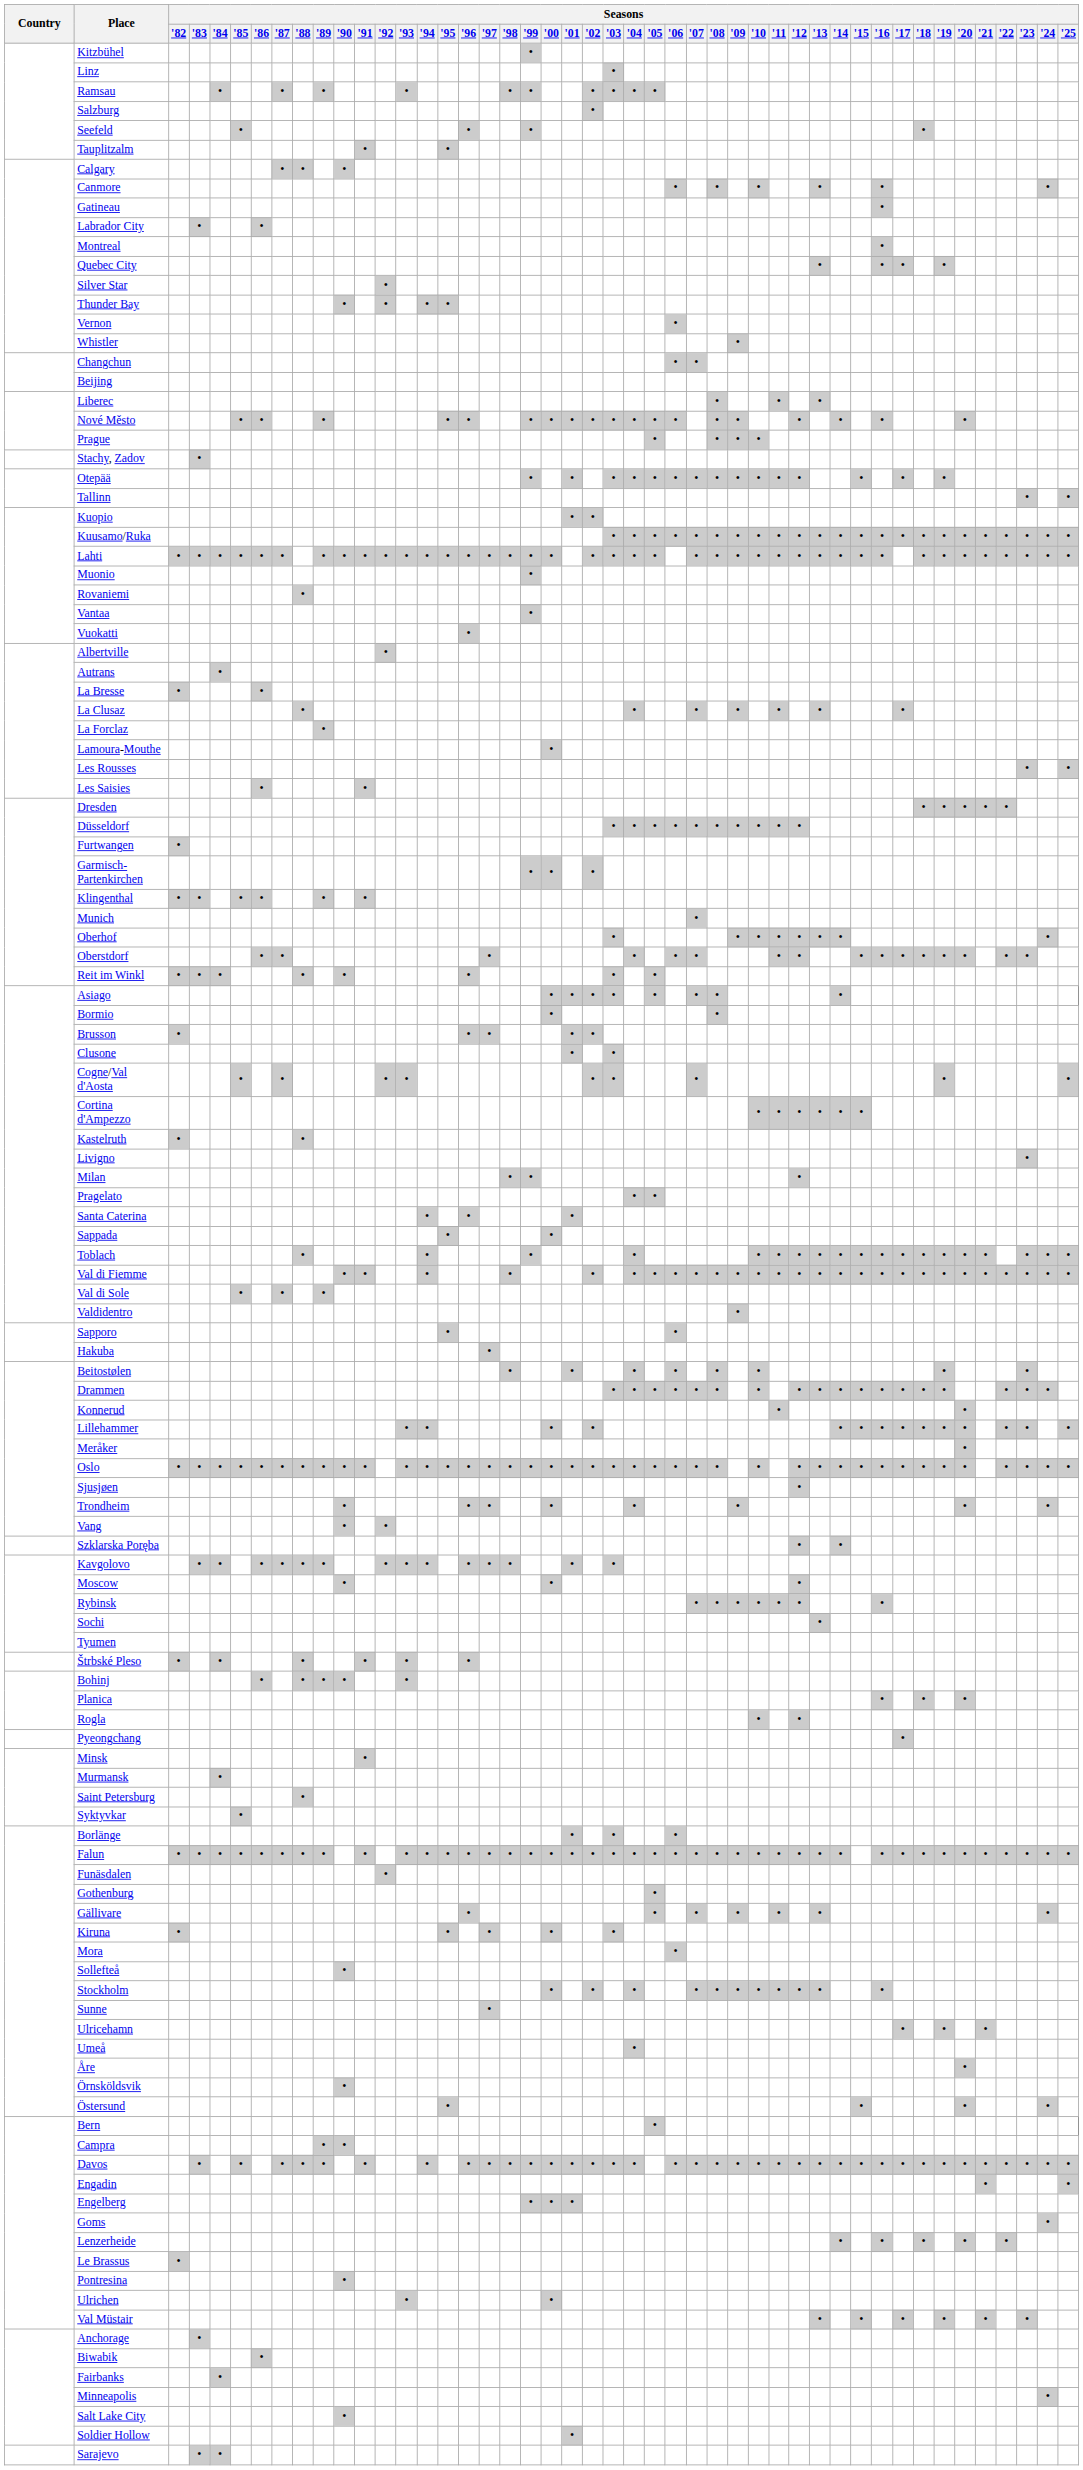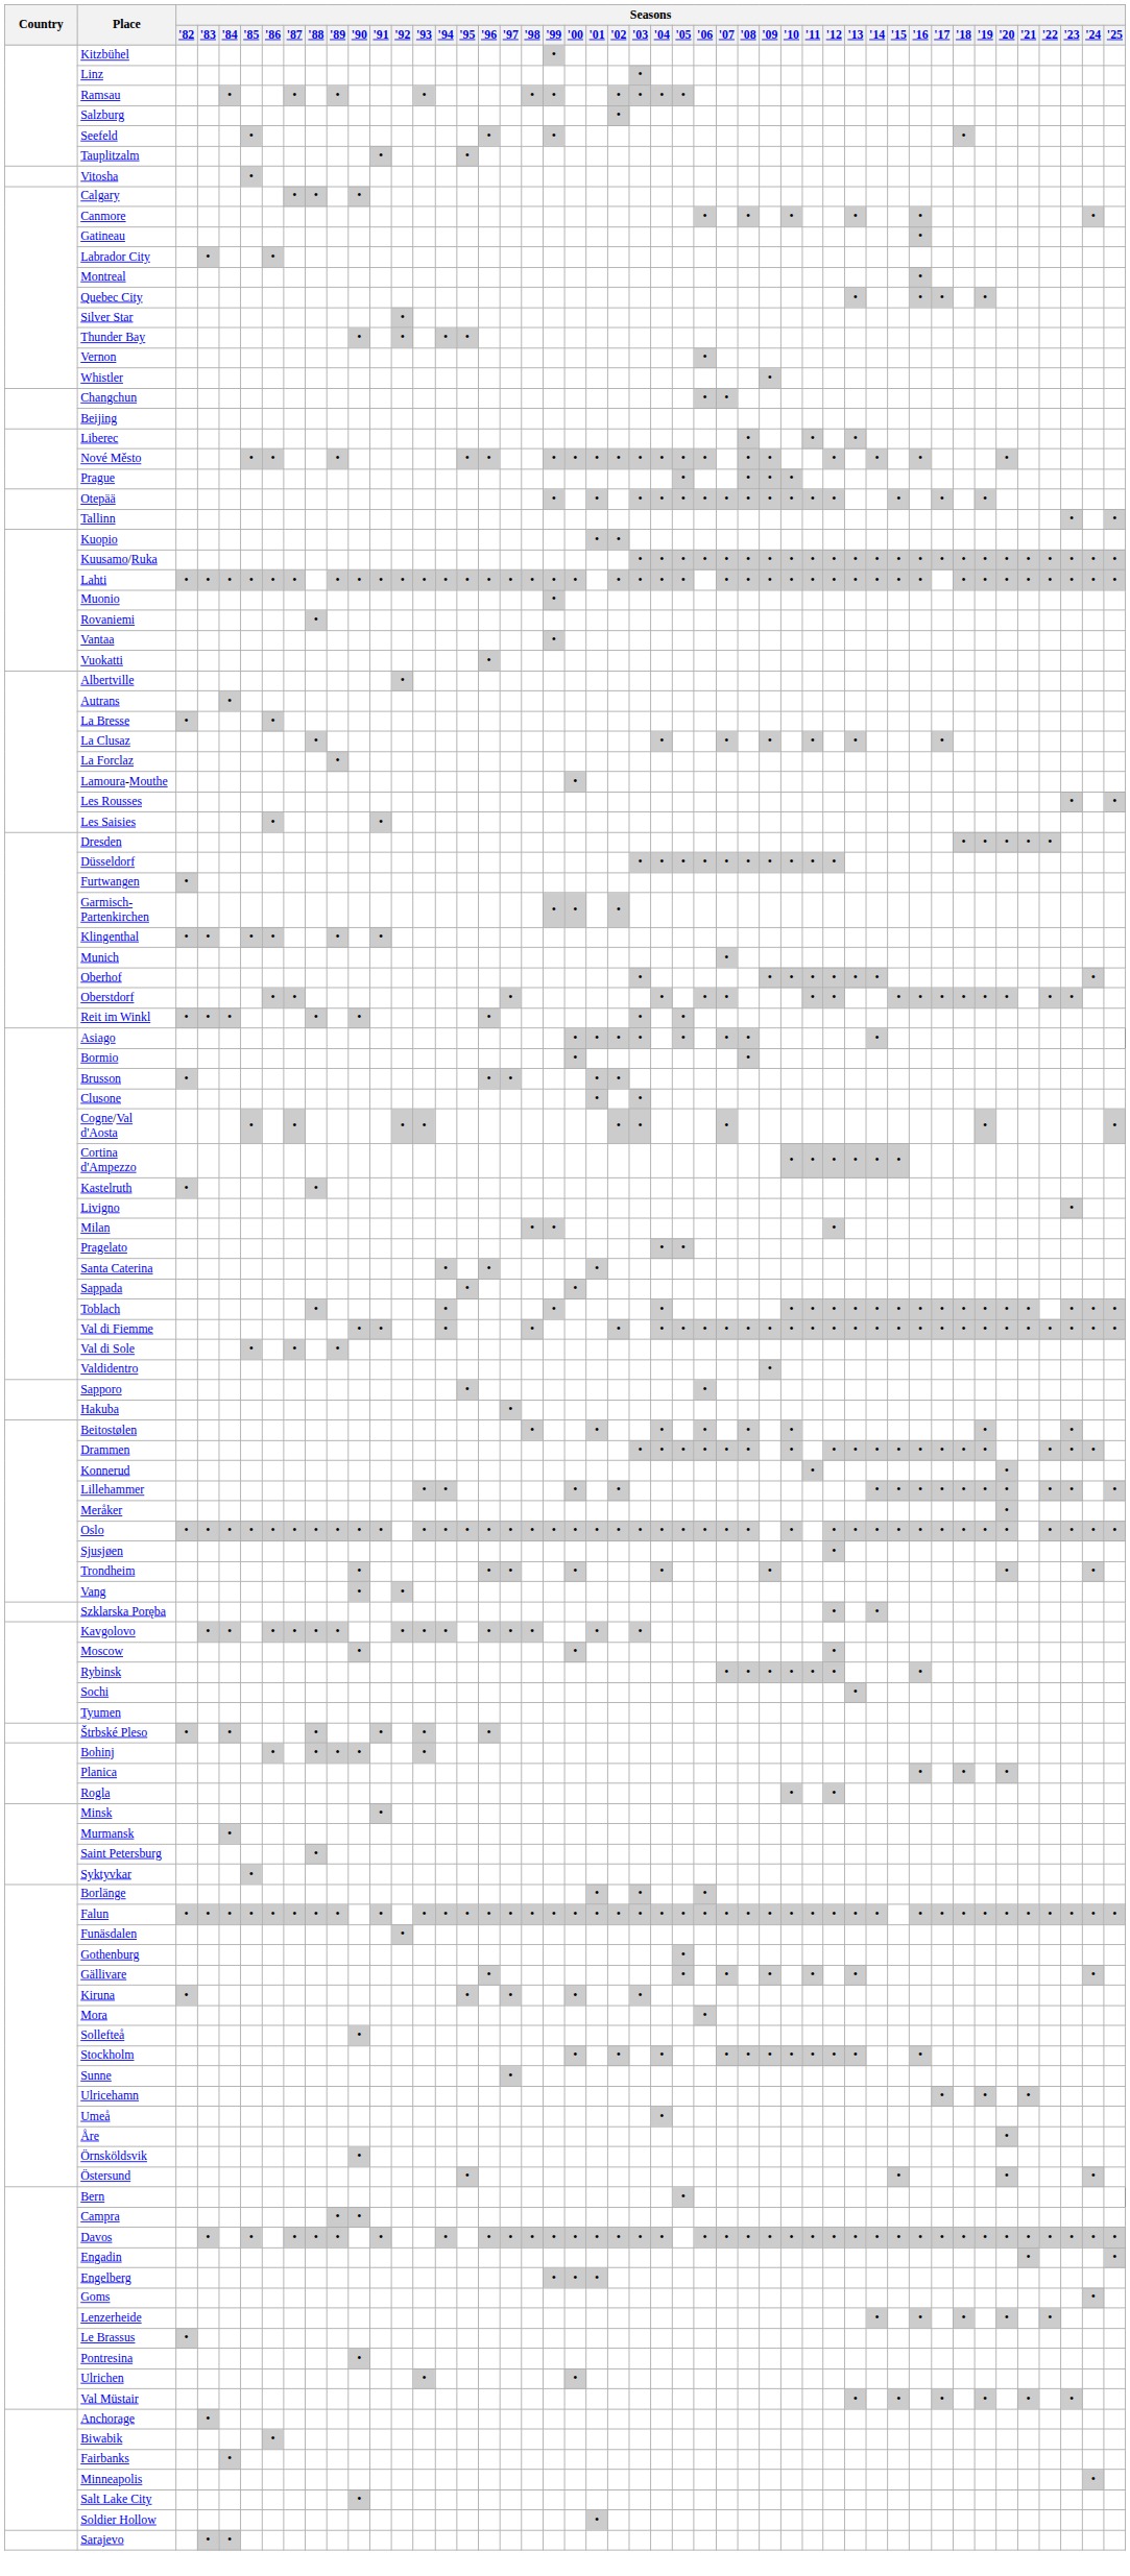+ row: Vitosha | •
- row: Stachy, Zadov | •
- row: Pyeongchang | •
